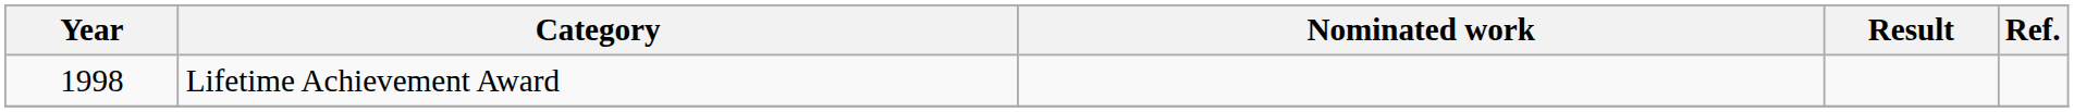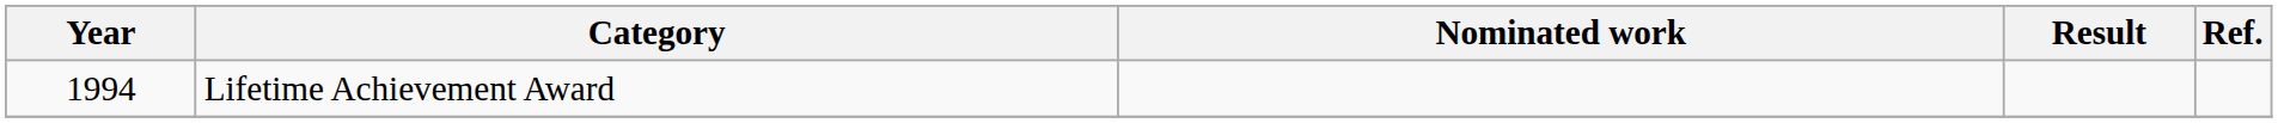Lifetime Achievement Award | Year: 1998 -> 1994
